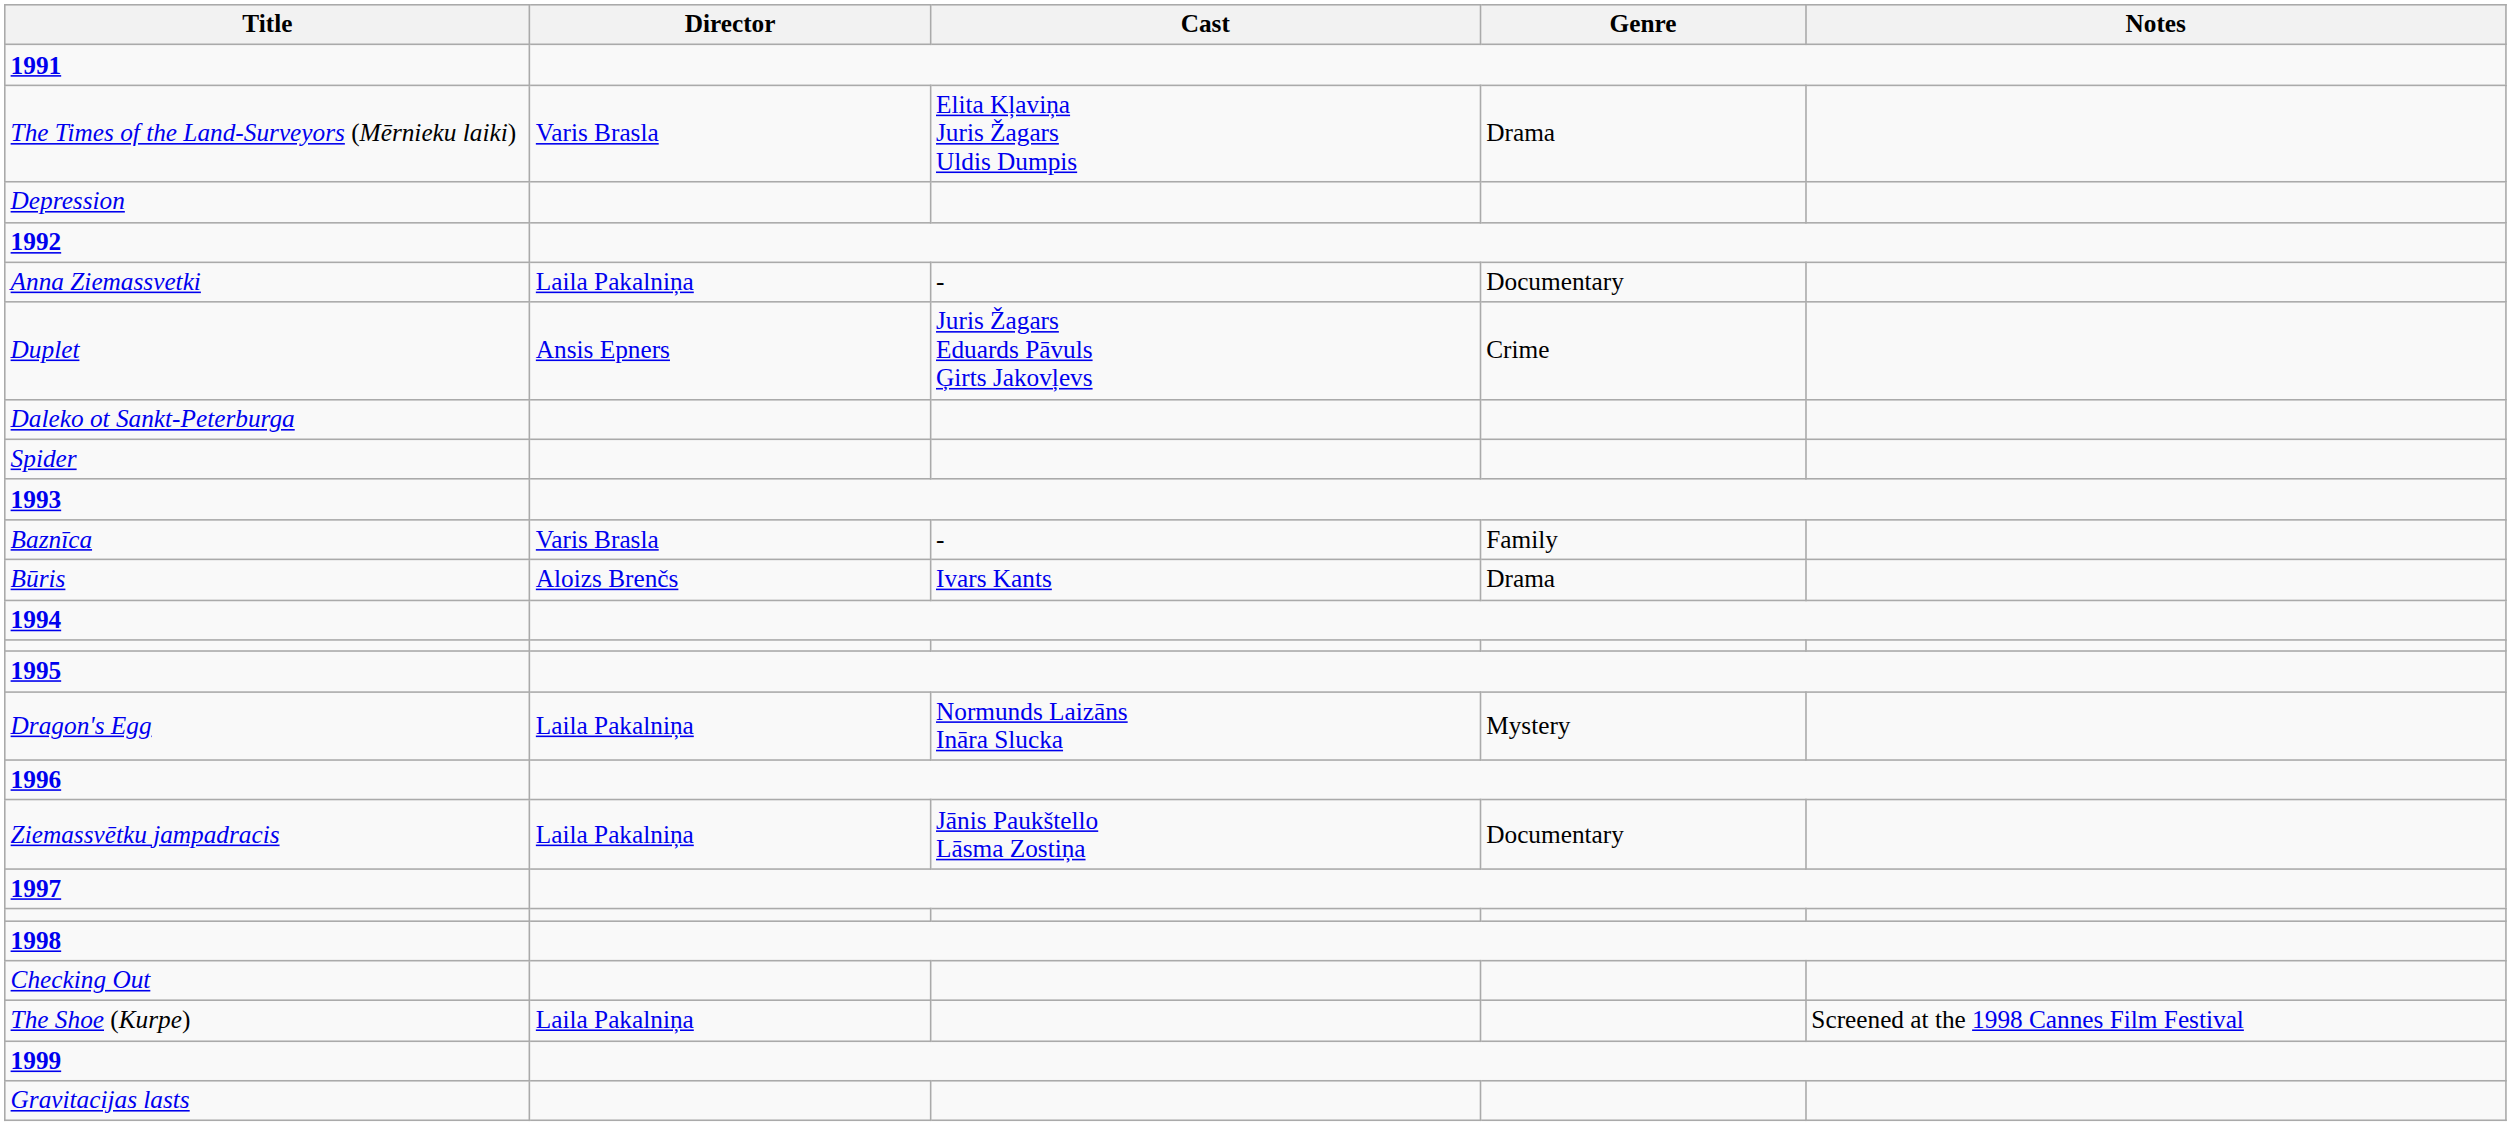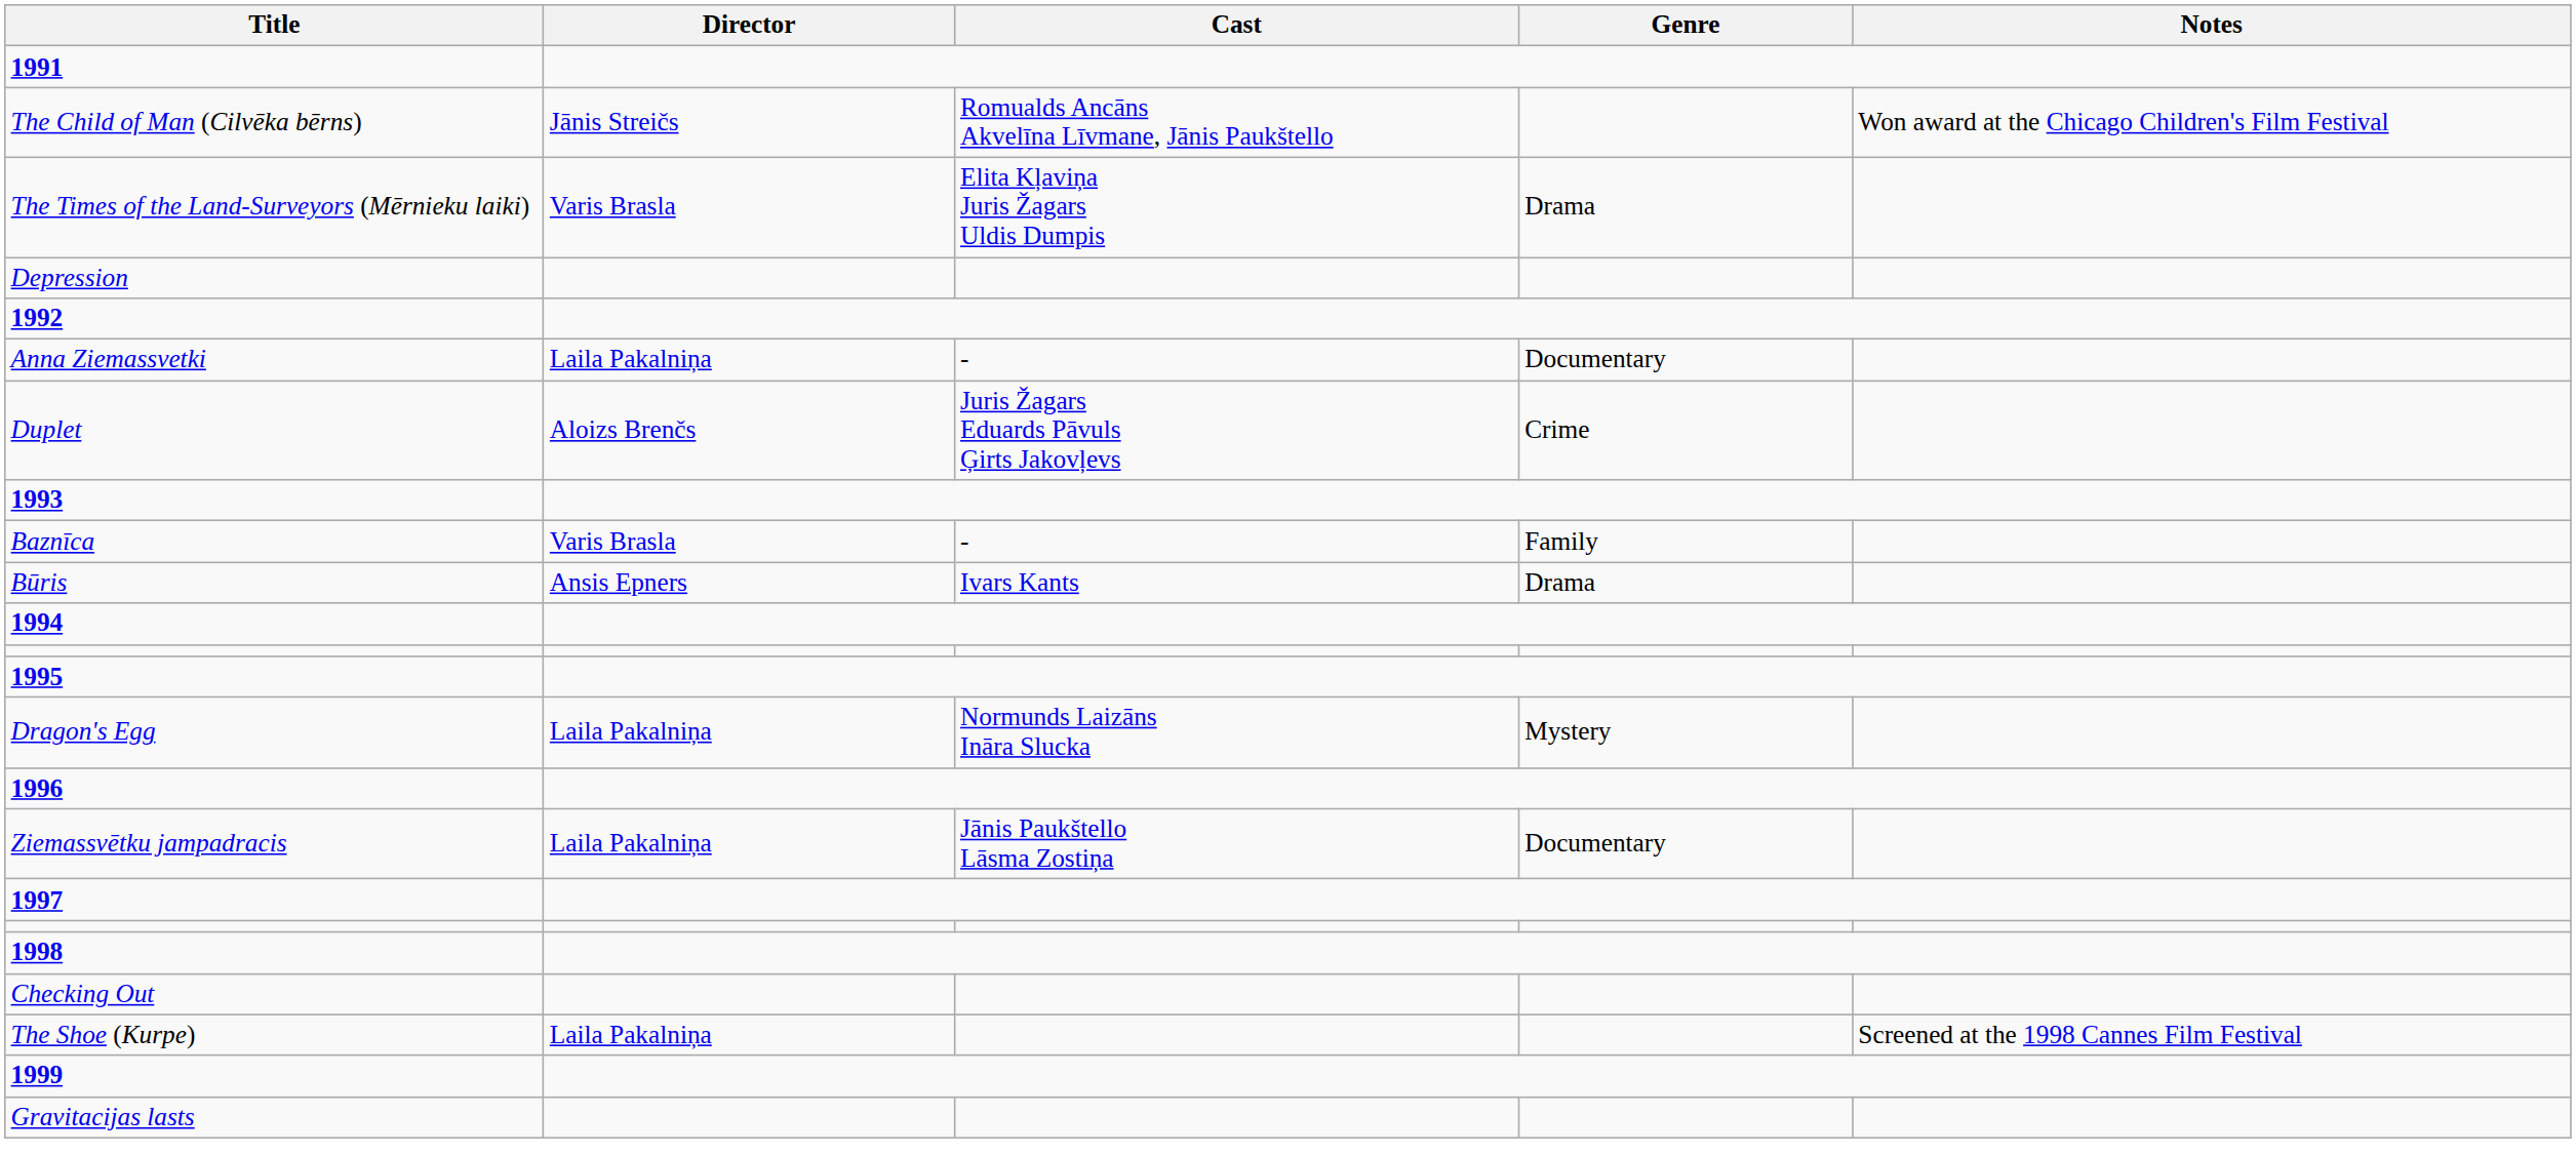+ row: The Child of Man (Cilvēka bērns) | Jānis Streičs | Romualds Ancāns Akvelīna Līvmane, Jānis Paukštello | Won award at the Chicago Children's Film Festival
Duplet | Director: Ansis Epners -> Aloizs Brenčs
- row: Daleko ot Sankt-Peterburga
- row: Spider
Būris | Director: Aloizs Brenčs -> Ansis Epners
